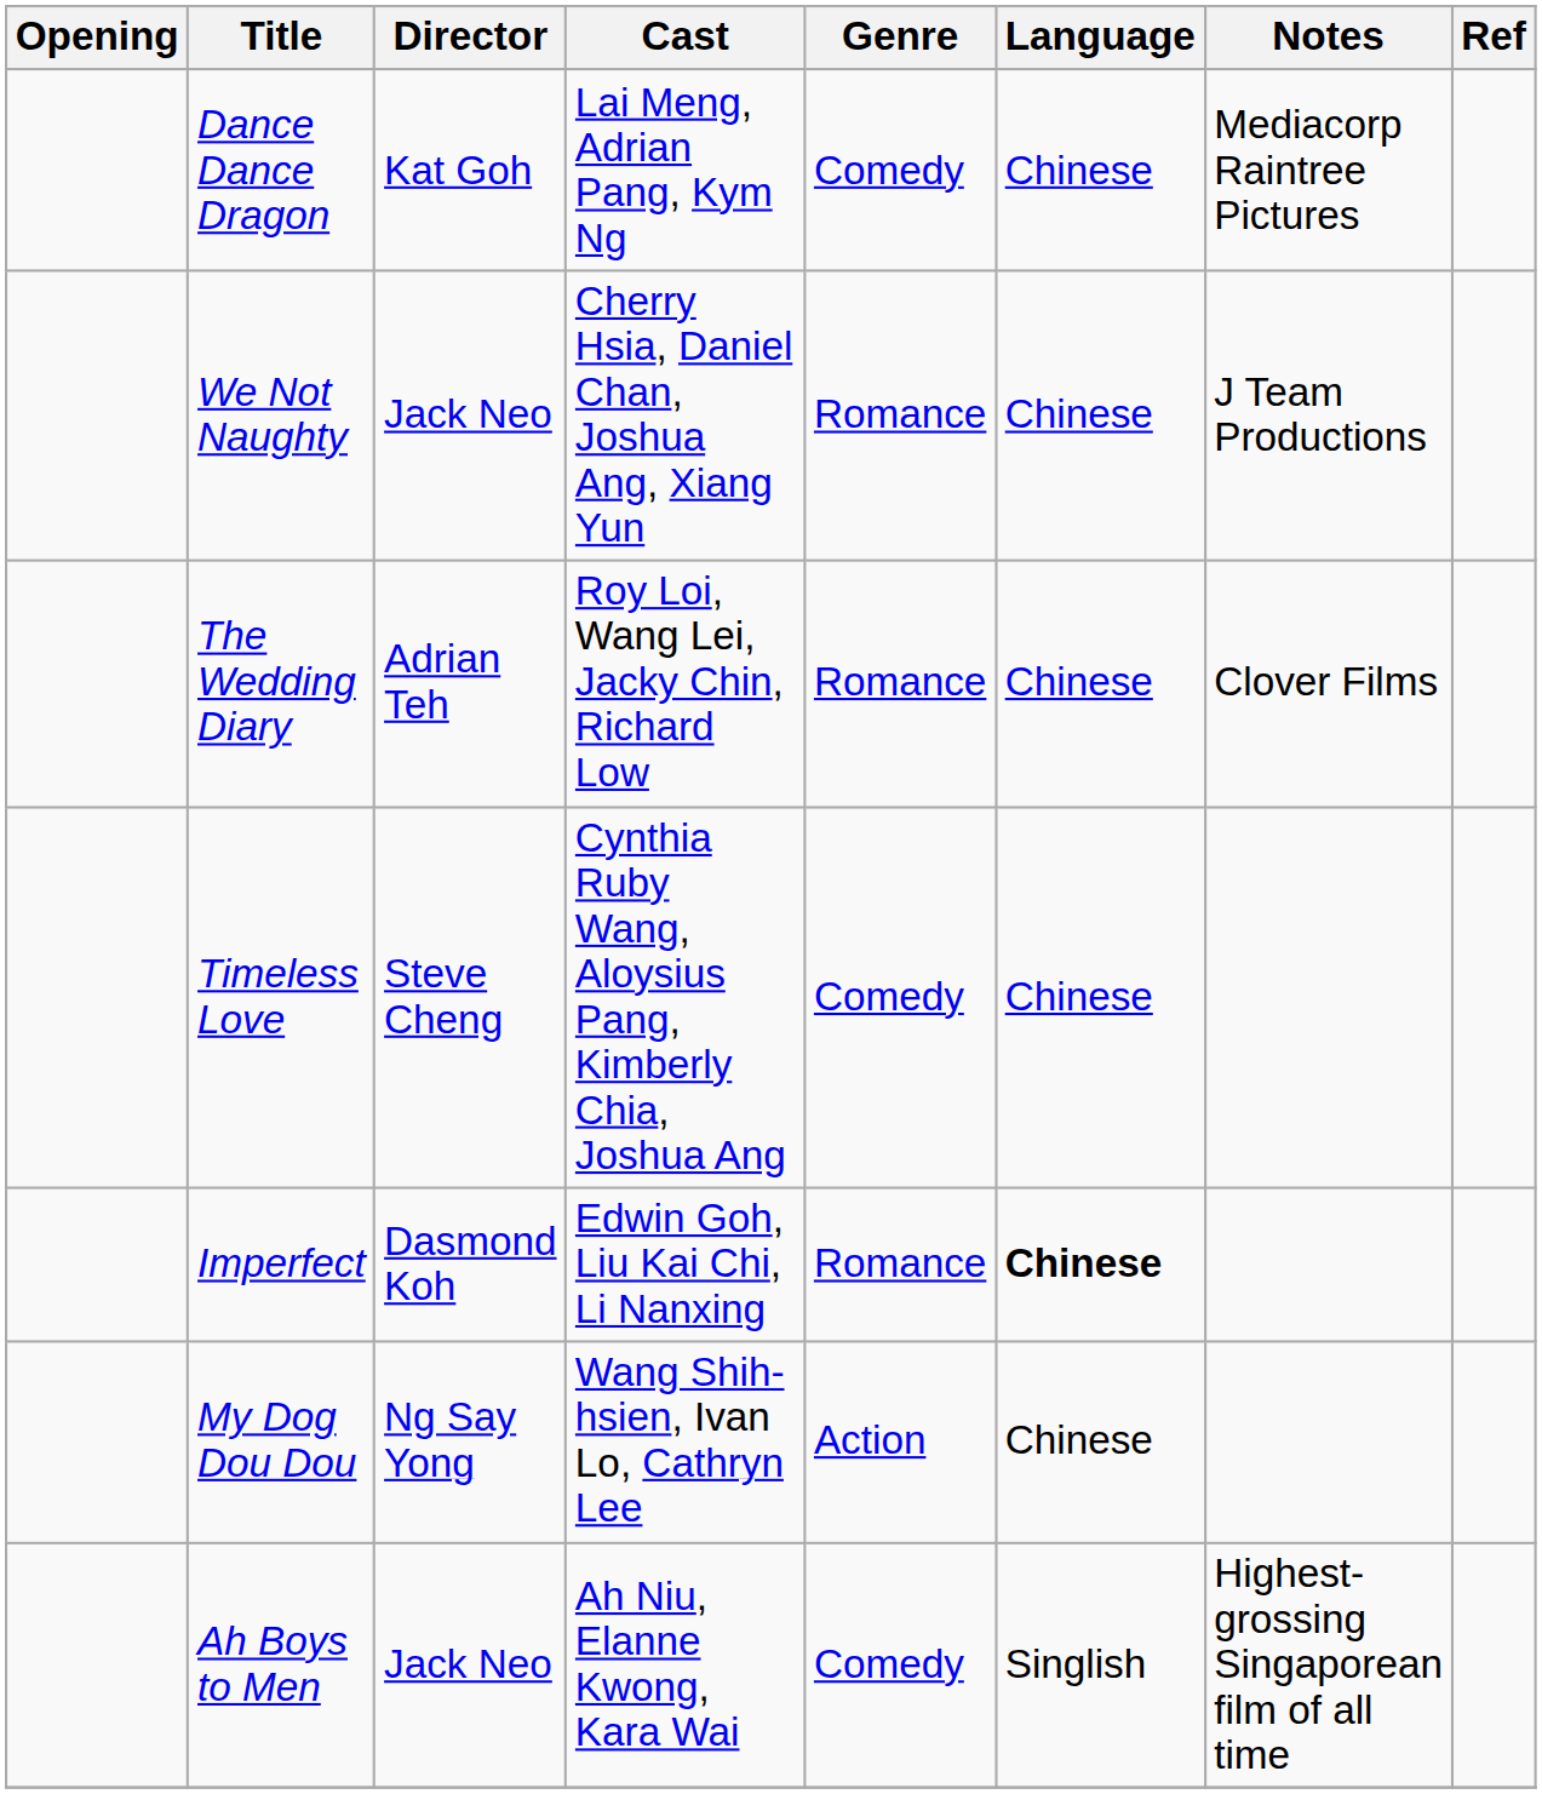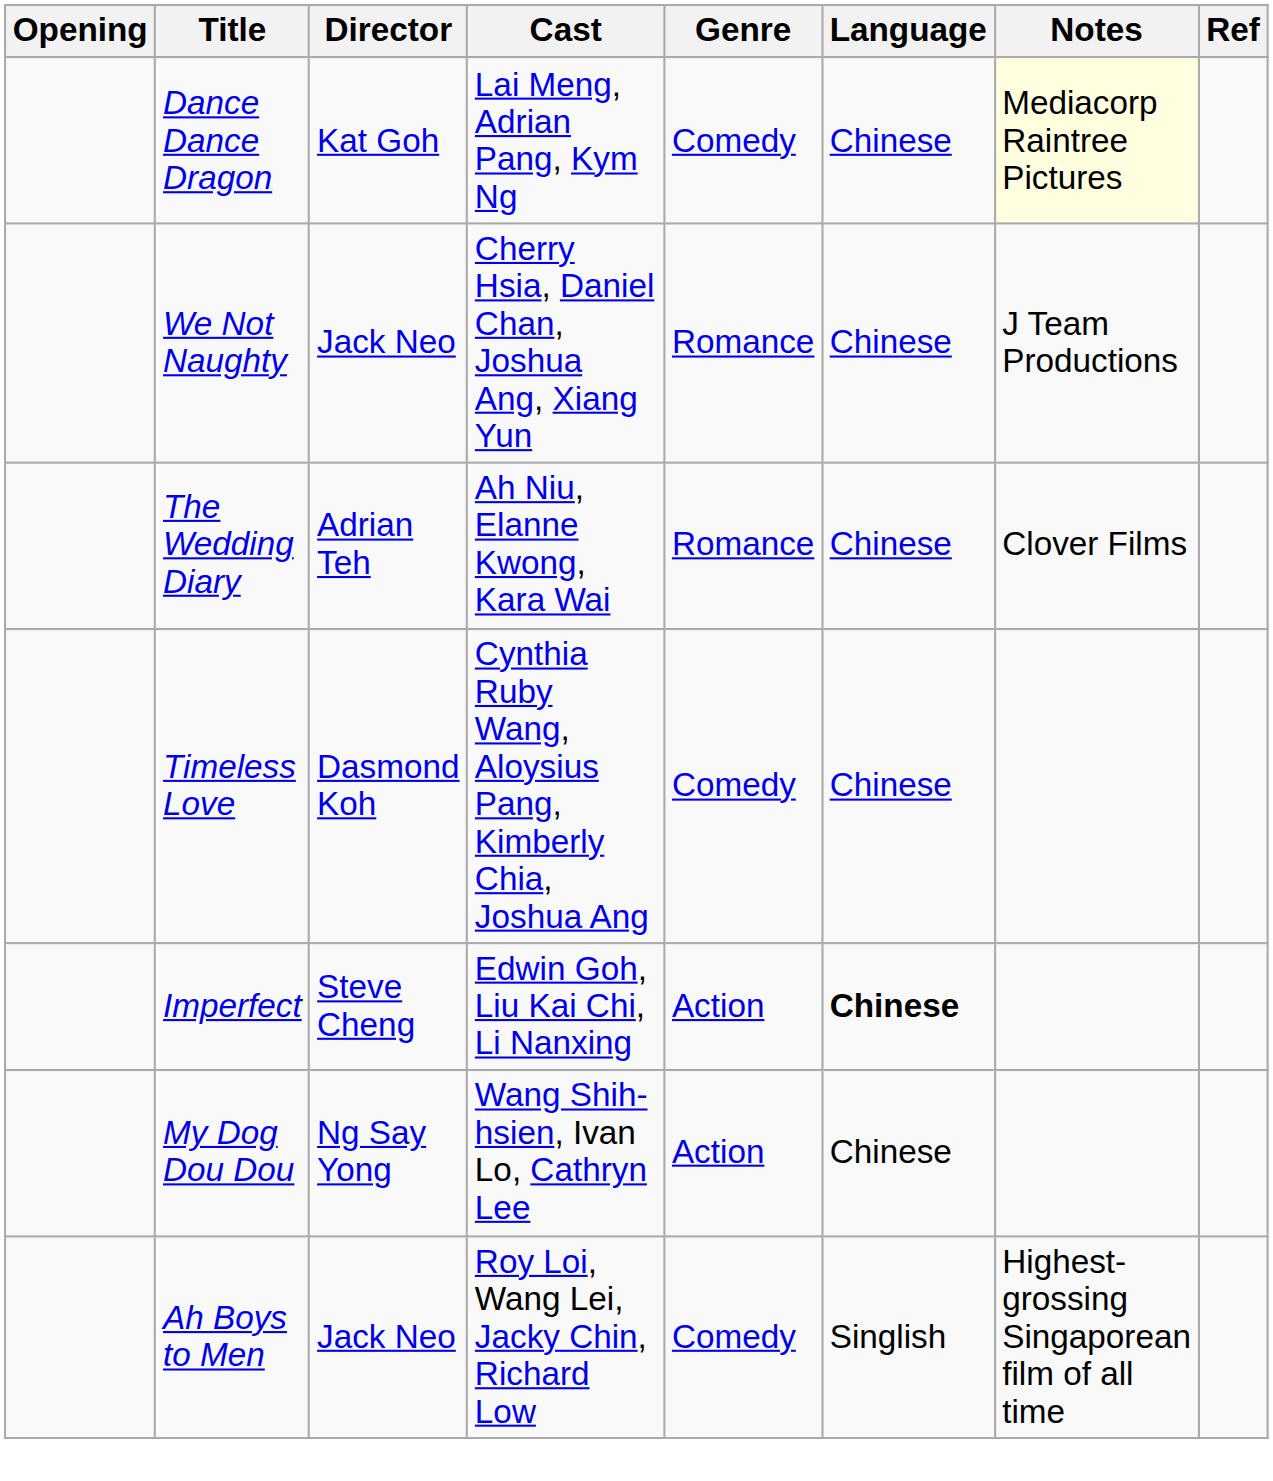Dance Dance Dragon | Notes: no background -> lightyellow background
The Wedding Diary | Cast: Roy Loi, Wang Lei, Jacky Chin, Richard Low -> Ah Niu, Elanne Kwong, Kara Wai
Timeless Love | Director: Steve Cheng -> Dasmond Koh
Imperfect | Director: Dasmond Koh -> Steve Cheng
Imperfect | Genre: Romance -> Action
Ah Boys to Men | Cast: Ah Niu, Elanne Kwong, Kara Wai -> Roy Loi, Wang Lei, Jacky Chin, Richard Low
